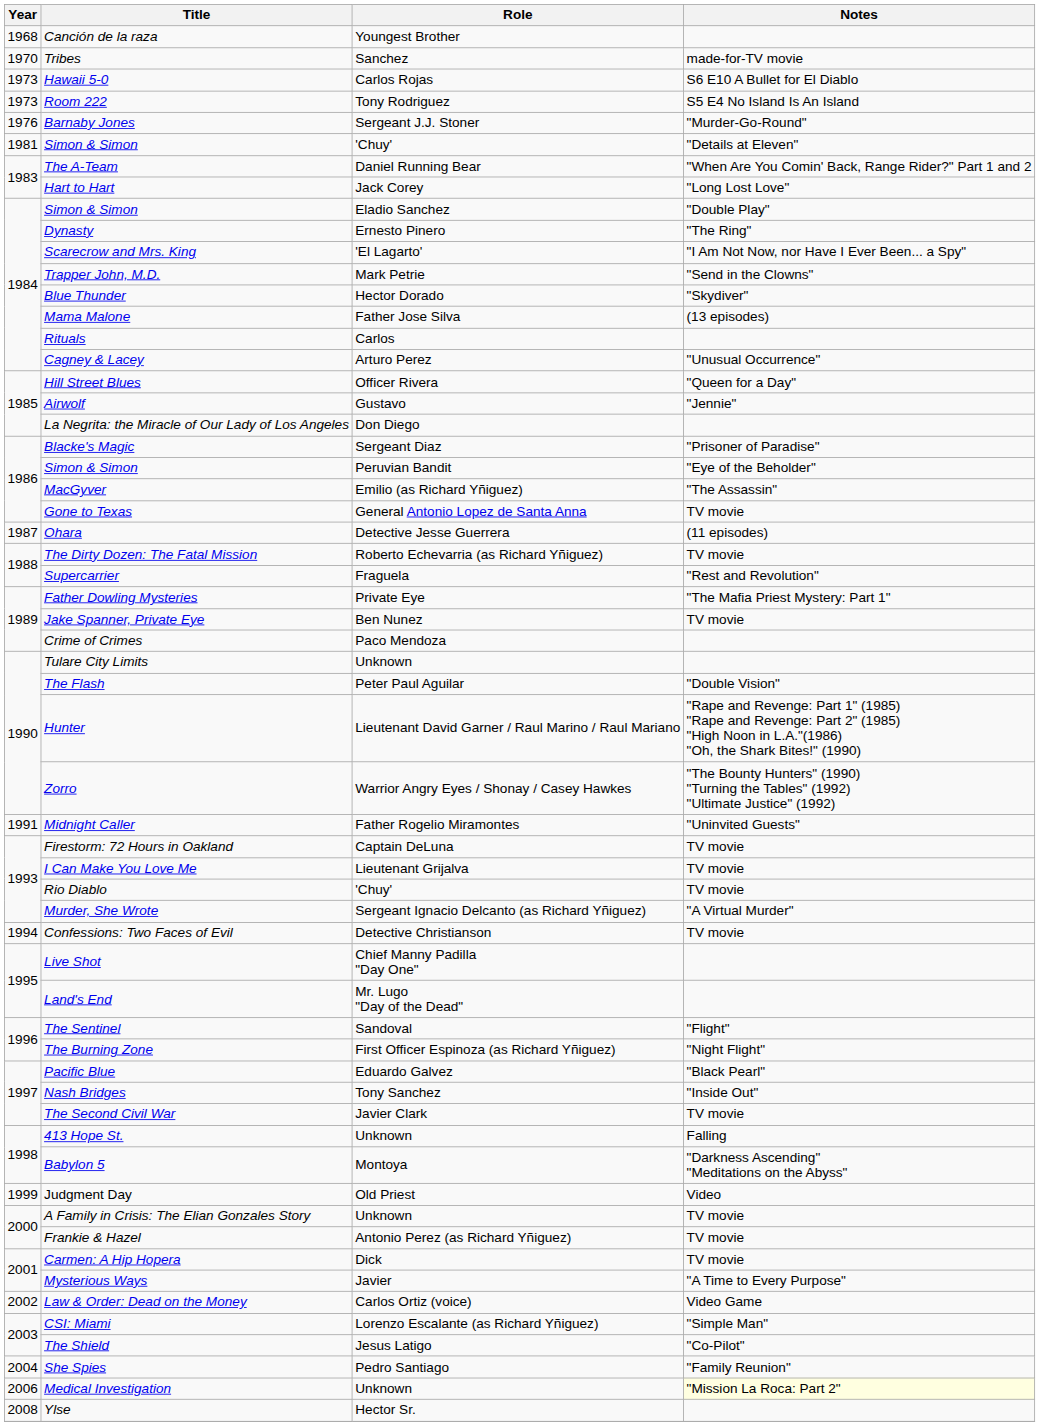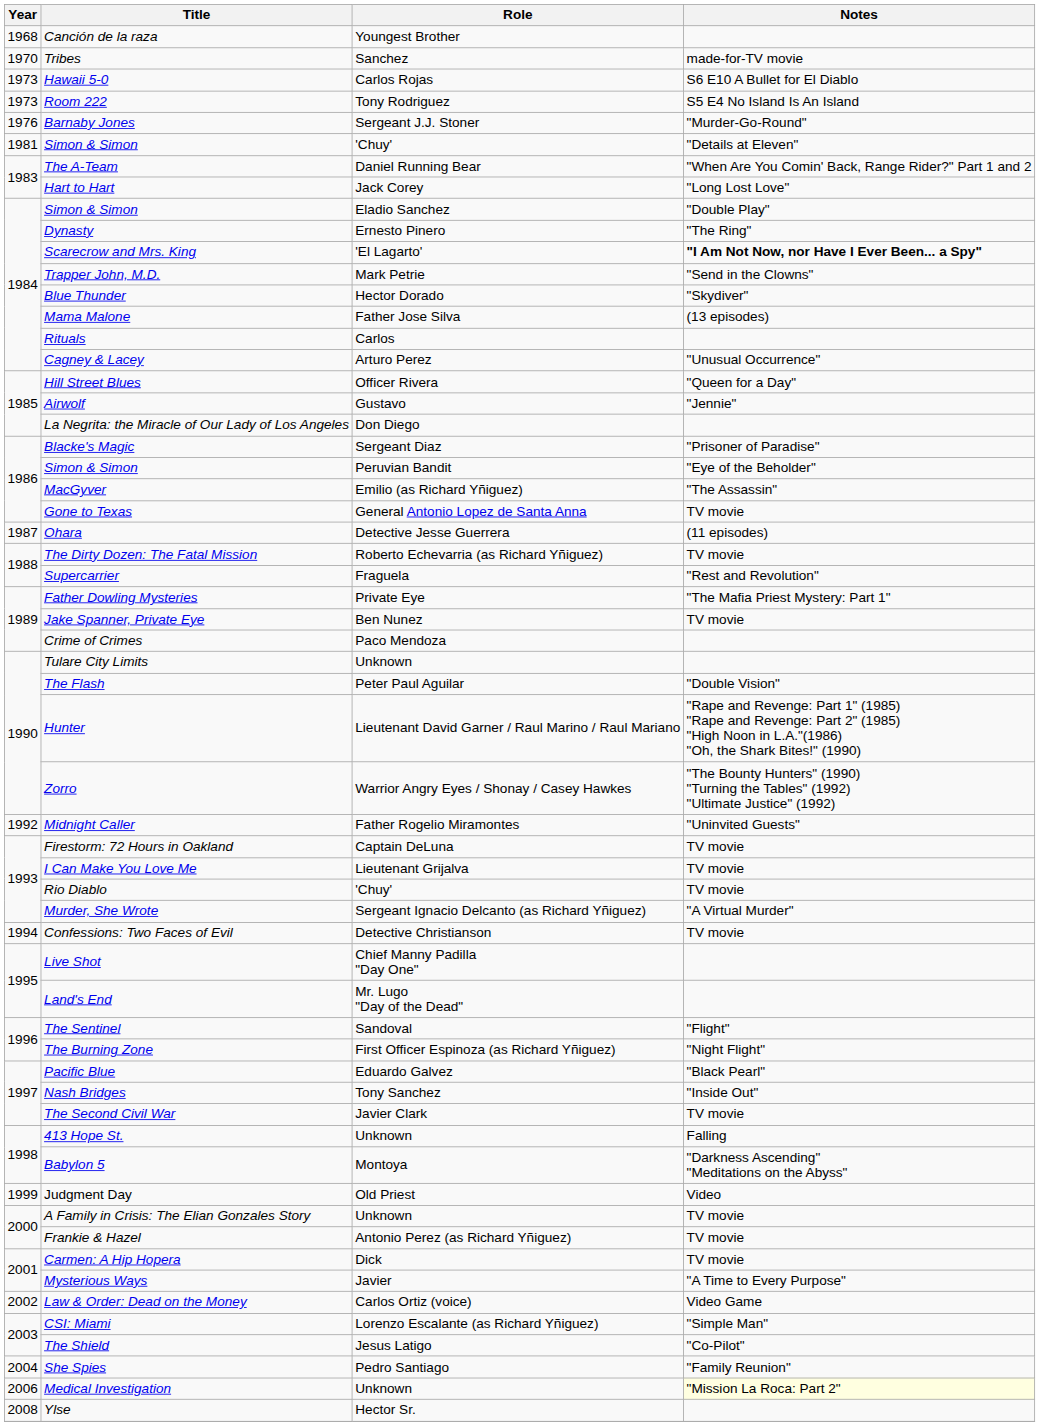Scarecrow and Mrs. King | Notes: normal -> bold
Midnight Caller | Year: 1991 -> 1992
